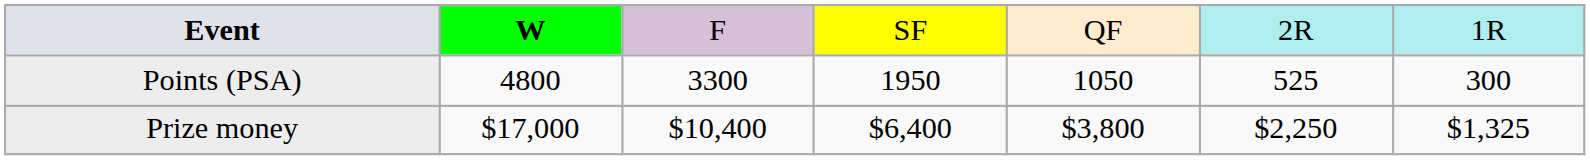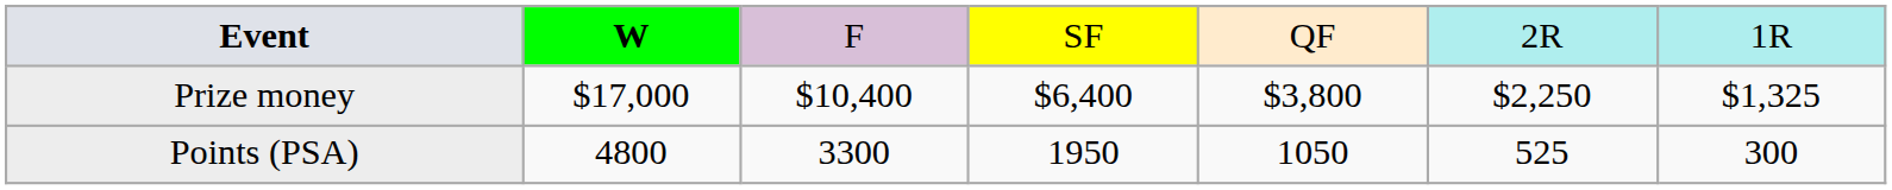rows swapped: Points (PSA) <-> Prize money
